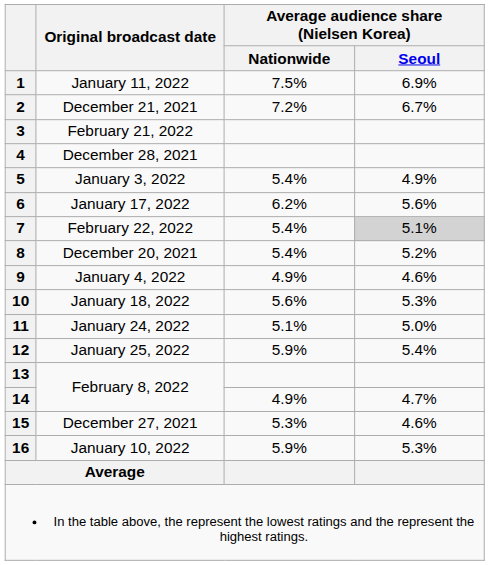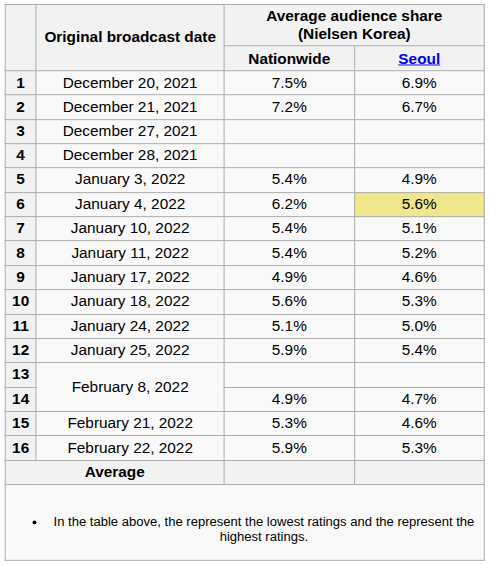1 | Original broadcast date: January 11, 2022 -> December 20, 2021
3 | Original broadcast date: February 21, 2022 -> December 27, 2021
6 | Original broadcast date: January 17, 2022 -> January 4, 2022
6 | Average audience share (Nielsen Korea) / Seoul: no background -> khaki background
7 | Original broadcast date: February 22, 2022 -> January 10, 2022
7 | Average audience share (Nielsen Korea) / Seoul: lightgrey background -> no background
8 | Original broadcast date: December 20, 2021 -> January 11, 2022
9 | Original broadcast date: January 4, 2022 -> January 17, 2022
15 | Original broadcast date: December 27, 2021 -> February 21, 2022
16 | Original broadcast date: January 10, 2022 -> February 22, 2022
